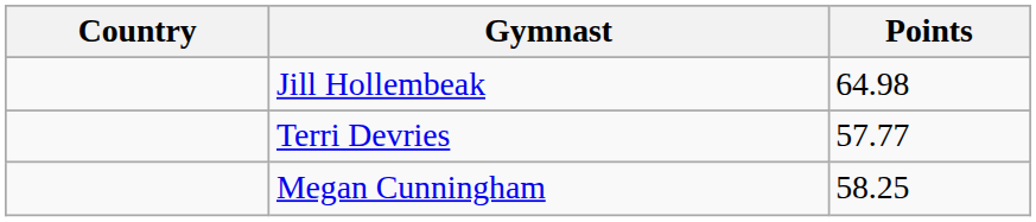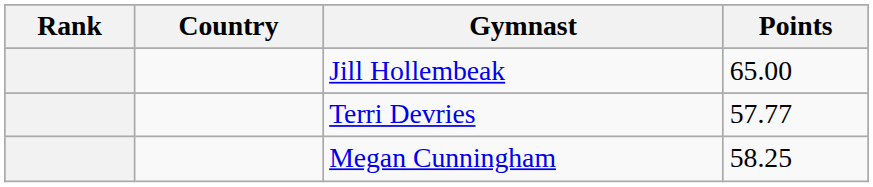+ column: Rank
Jill Hollembeak | Points: 64.98 -> 65.00
